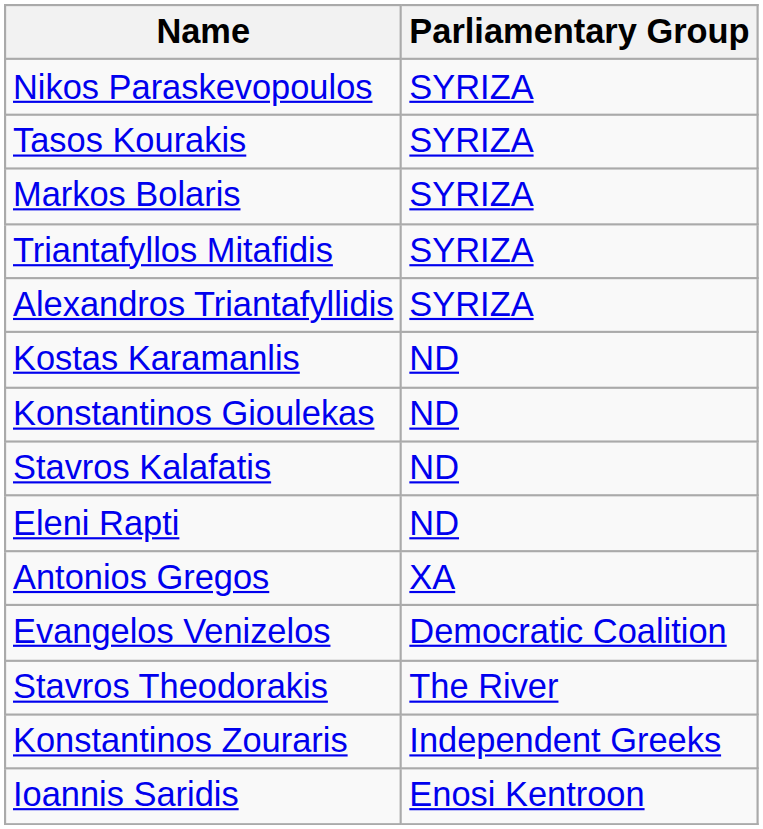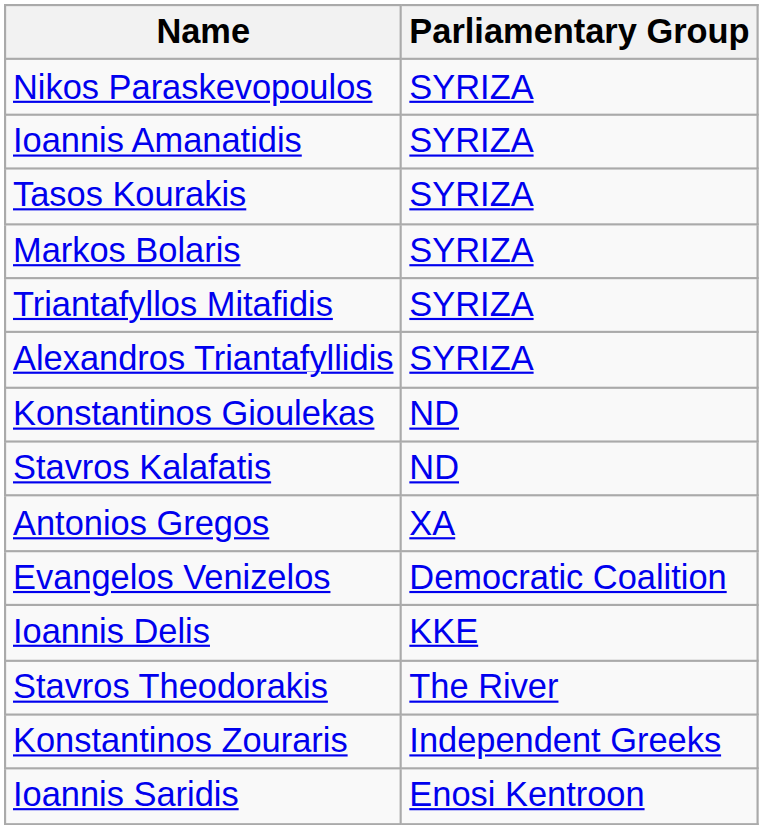+ row: Ioannis Amanatidis | SYRIZA
- row: Kostas Karamanlis | ND
- row: Eleni Rapti | ND
+ row: Ioannis Delis | KKE
